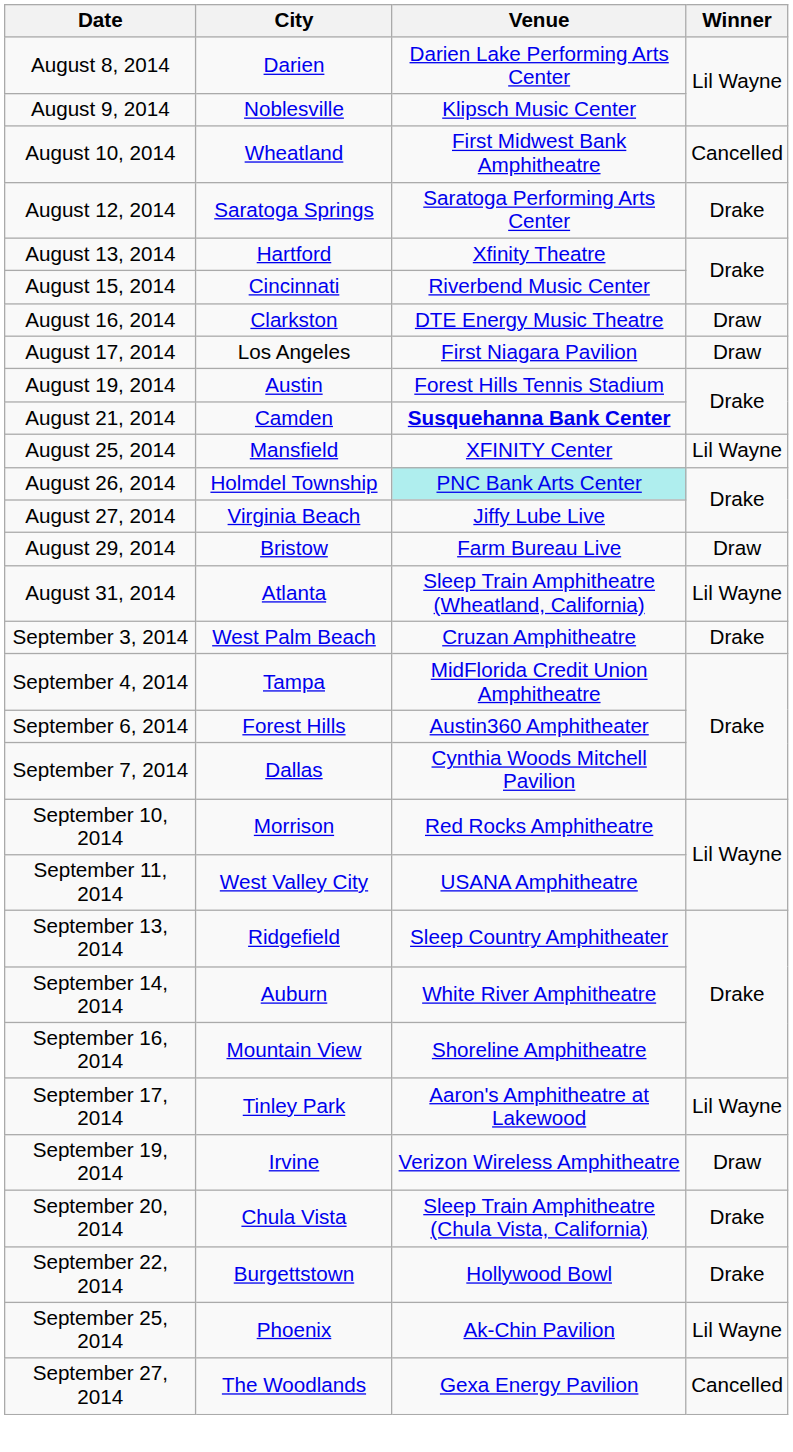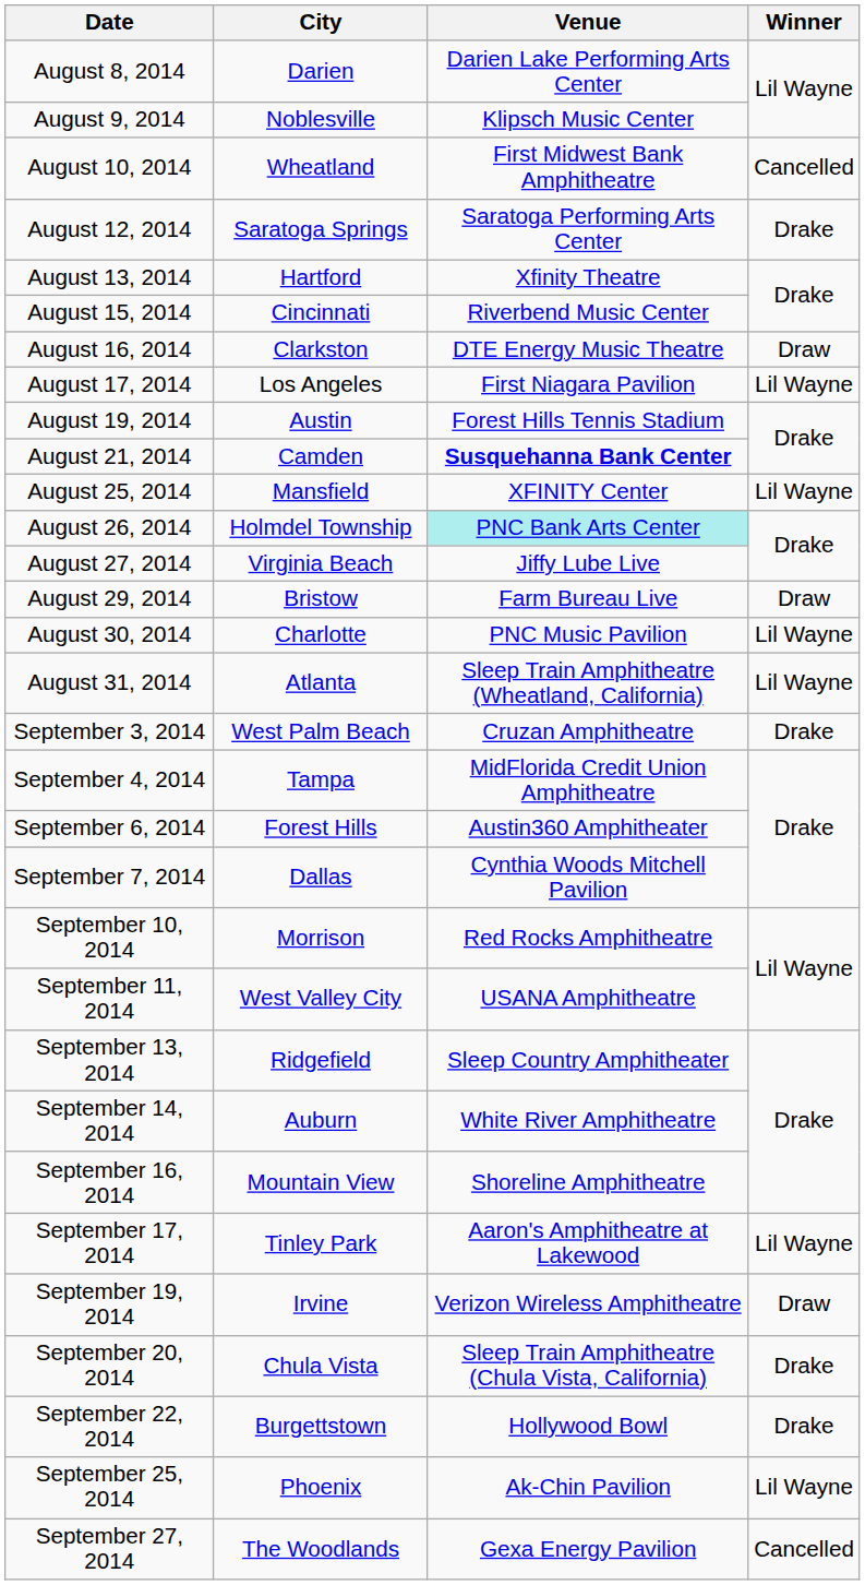August 17, 2014 | Winner: Draw -> Lil Wayne
+ row: August 30, 2014 | Charlotte | PNC Music Pavilion | Lil Wayne
